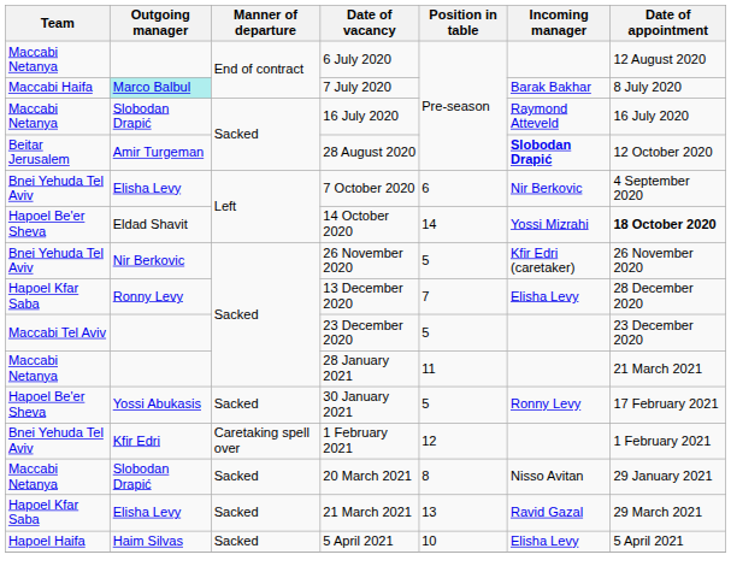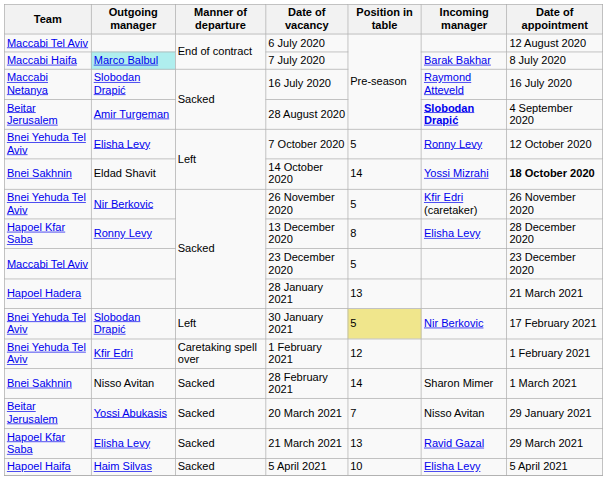6 July 2020 | Team: Maccabi Netanya -> Maccabi Tel Aviv
28 August 2020 | Date of appointment: 12 October 2020 -> 4 September 2020
7 October 2020 | Position in table: 6 -> 5
7 October 2020 | Incoming manager: Nir Berkovic -> Ronny Levy
7 October 2020 | Date of appointment: 4 September 2020 -> 12 October 2020
14 October 2020 | Team: Hapoel Be'er Sheva -> Bnei Sakhnin
13 December 2020 | Position in table: 7 -> 8
28 January 2021 | Team: Maccabi Netanya -> Hapoel Hadera
28 January 2021 | Position in table: 11 -> 13
30 January 2021 | Team: Hapoel Be'er Sheva -> Bnei Yehuda Tel Aviv
30 January 2021 | Outgoing manager: Yossi Abukasis -> Slobodan Drapić
30 January 2021 | Manner of departure: Sacked -> Left
30 January 2021 | Position in table: no background -> khaki background
30 January 2021 | Incoming manager: Ronny Levy -> Nir Berkovic
+ row: Bnei Sakhnin | Nisso Avitan | Sacked | 28 February 2021 | 14 | Sharon Mimer | 1 March 2021
20 March 2021 | Team: Maccabi Netanya -> Beitar Jerusalem
20 March 2021 | Outgoing manager: Slobodan Drapić -> Yossi Abukasis
20 March 2021 | Position in table: 8 -> 7
